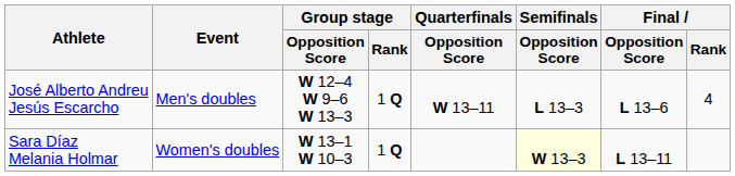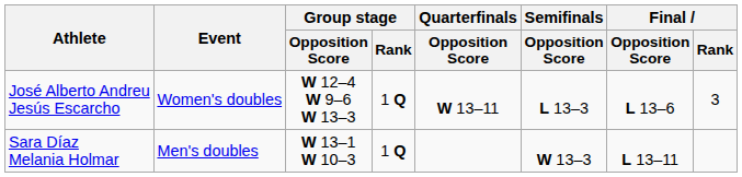José Alberto Andreu Jesús Escarcho | Event: Men's doubles -> Women's doubles
José Alberto Andreu Jesús Escarcho | Final / Rank: 4 -> 3
Sara Díaz Melania Holmar | Event: Women's doubles -> Men's doubles
Sara Díaz Melania Holmar | Semifinals / Opposition Score: lightyellow background -> no background
